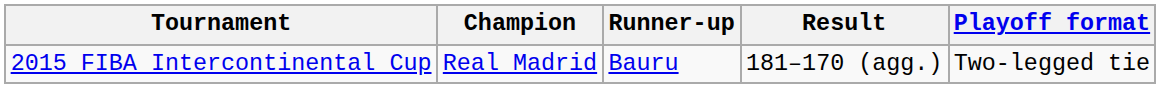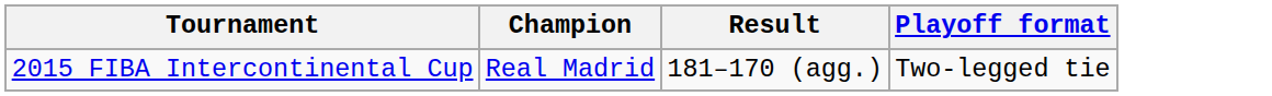- column: Runner-up | Bauru
